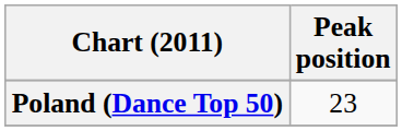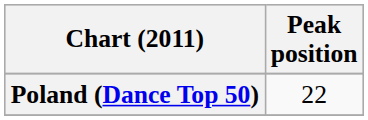Poland (Dance Top 50) | Peak position: 23 -> 22
